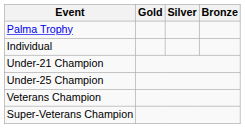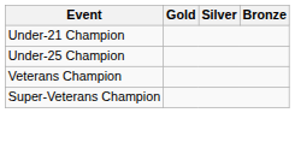- row: Palma Trophy
- row: Individual
